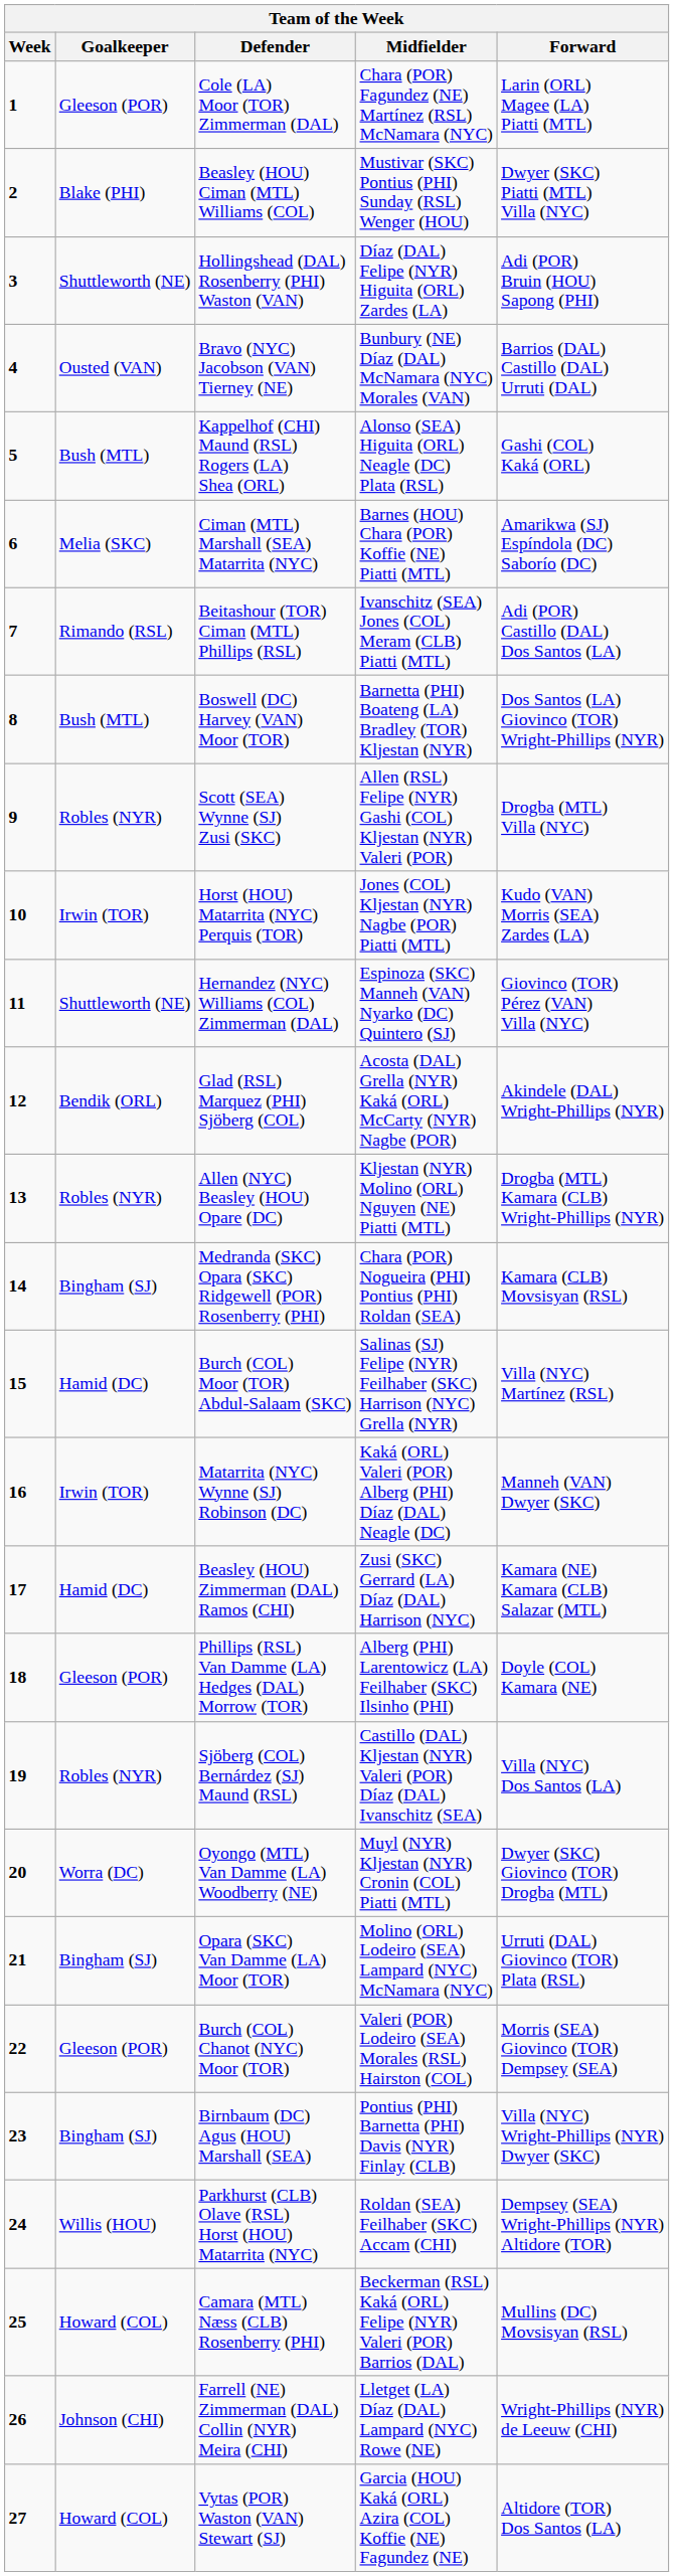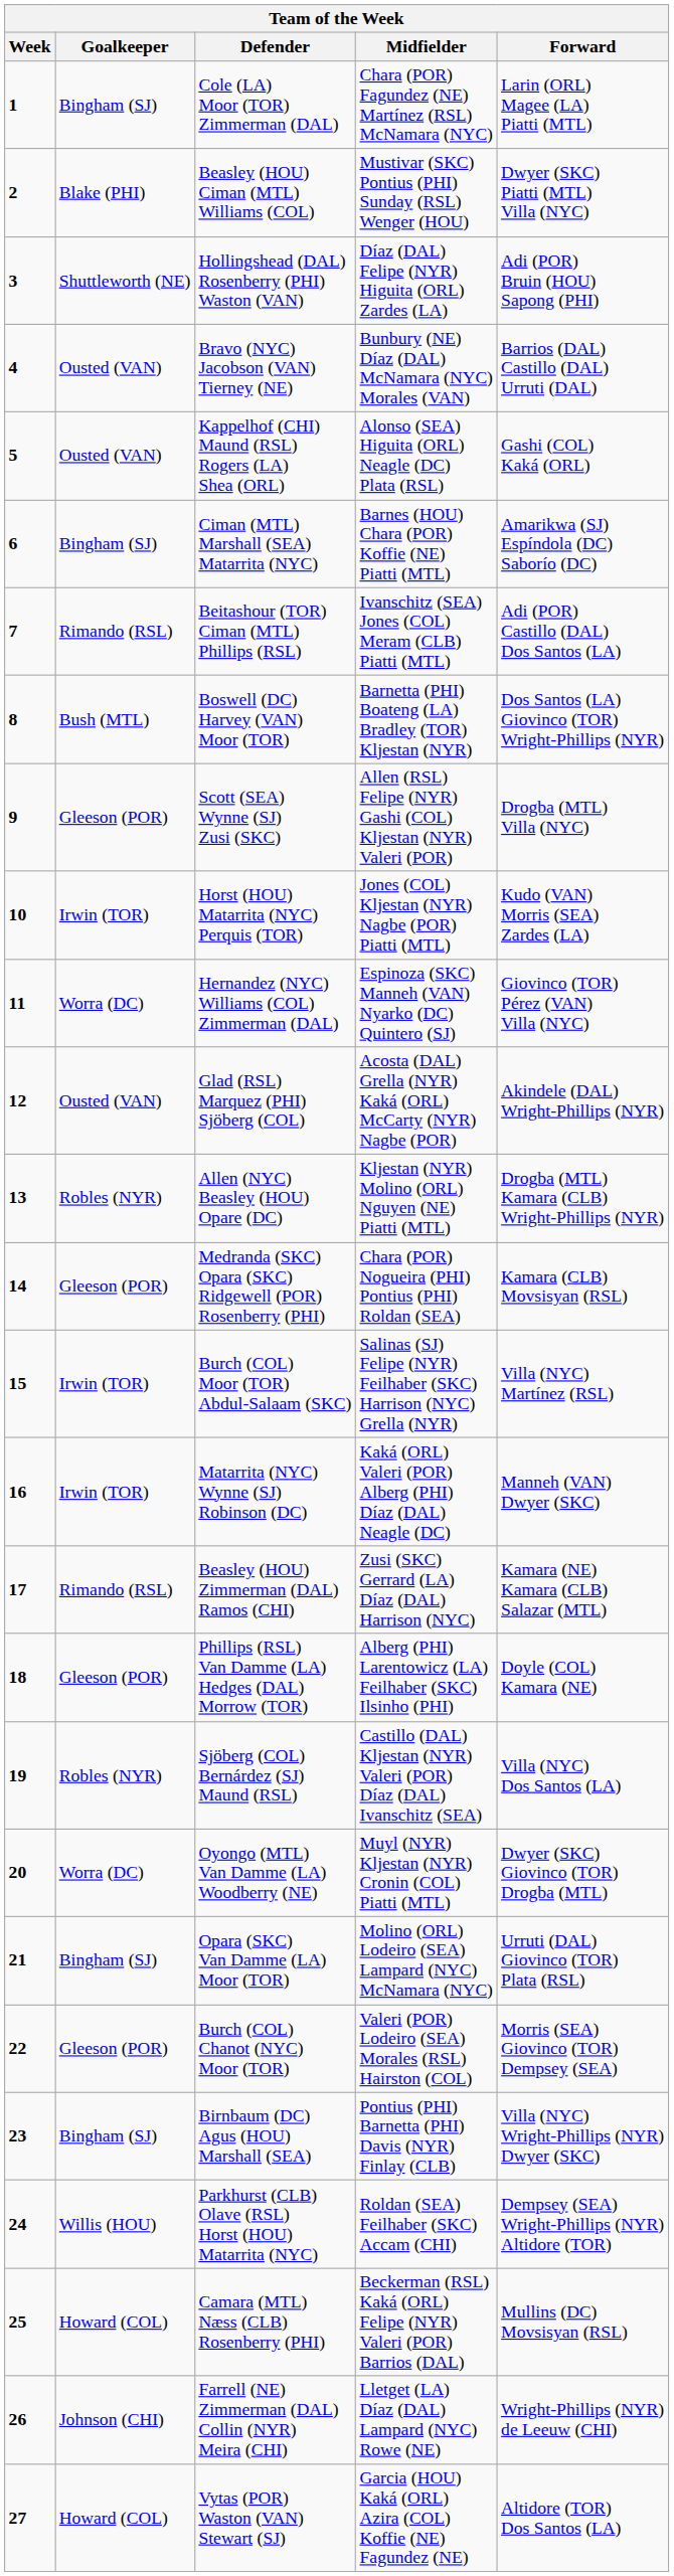Cole (LA) Moor (TOR) Zimmerman (DAL) | Goalkeeper: Gleeson (POR) -> Bingham (SJ)
Kappelhof (CHI) Maund (RSL) Rogers (LA) Shea (ORL) | Goalkeeper: Bush (MTL) -> Ousted (VAN)
Ciman (MTL) Marshall (SEA) Matarrita (NYC) | Goalkeeper: Melia (SKC) -> Bingham (SJ)
Scott (SEA) Wynne (SJ) Zusi (SKC) | Goalkeeper: Robles (NYR) -> Gleeson (POR)
Hernandez (NYC) Williams (COL) Zimmerman (DAL) | Goalkeeper: Shuttleworth (NE) -> Worra (DC)
Glad (RSL) Marquez (PHI) Sjöberg (COL) | Goalkeeper: Bendik (ORL) -> Ousted (VAN)
Medranda (SKC) Opara (SKC) Ridgewell (POR) Rosenberry (PHI) | Goalkeeper: Bingham (SJ) -> Gleeson (POR)
Burch (COL) Moor (TOR) Abdul-Salaam (SKC) | Goalkeeper: Hamid (DC) -> Irwin (TOR)
Beasley (HOU) Zimmerman (DAL) Ramos (CHI) | Goalkeeper: Hamid (DC) -> Rimando (RSL)
